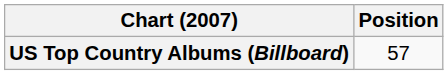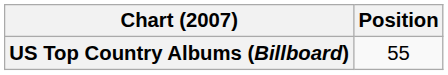US Top Country Albums (Billboard) | Position: 57 -> 55
